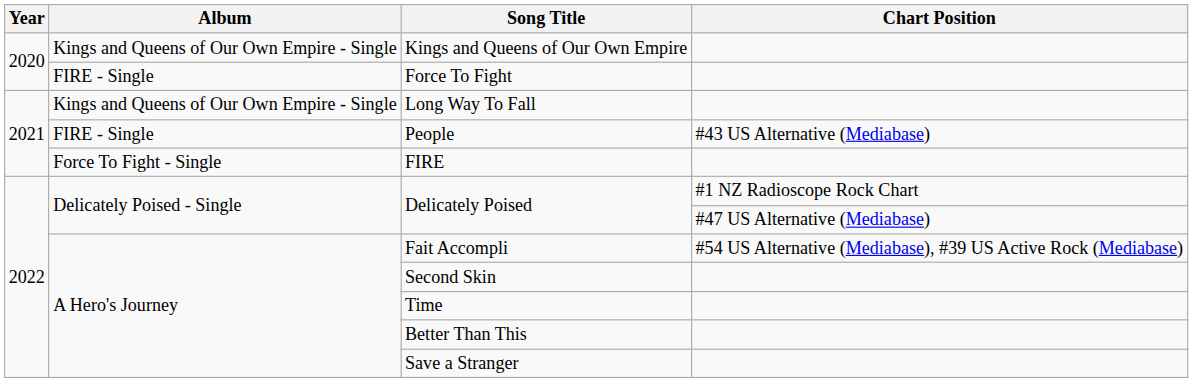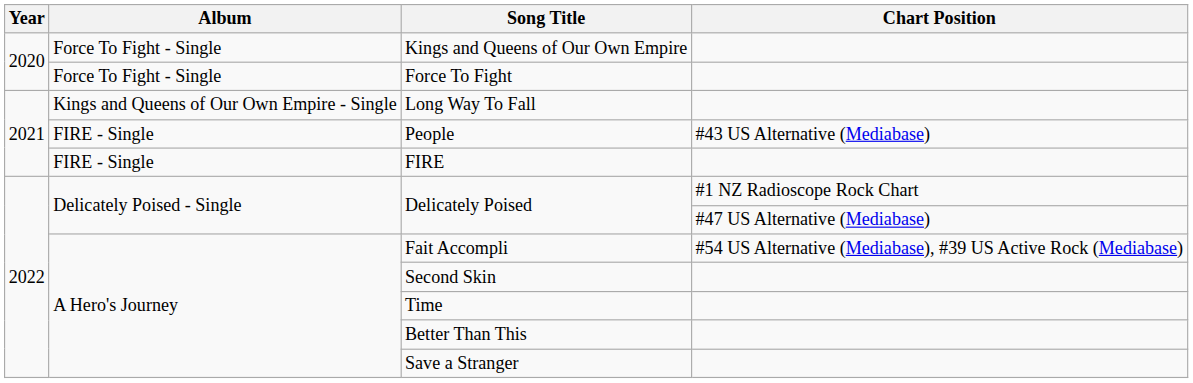Kings and Queens of Our Own Empire | Album: Kings and Queens of Our Own Empire - Single -> Force To Fight - Single
Force To Fight | Album: FIRE - Single -> Force To Fight - Single
FIRE | Album: Force To Fight - Single -> FIRE - Single
